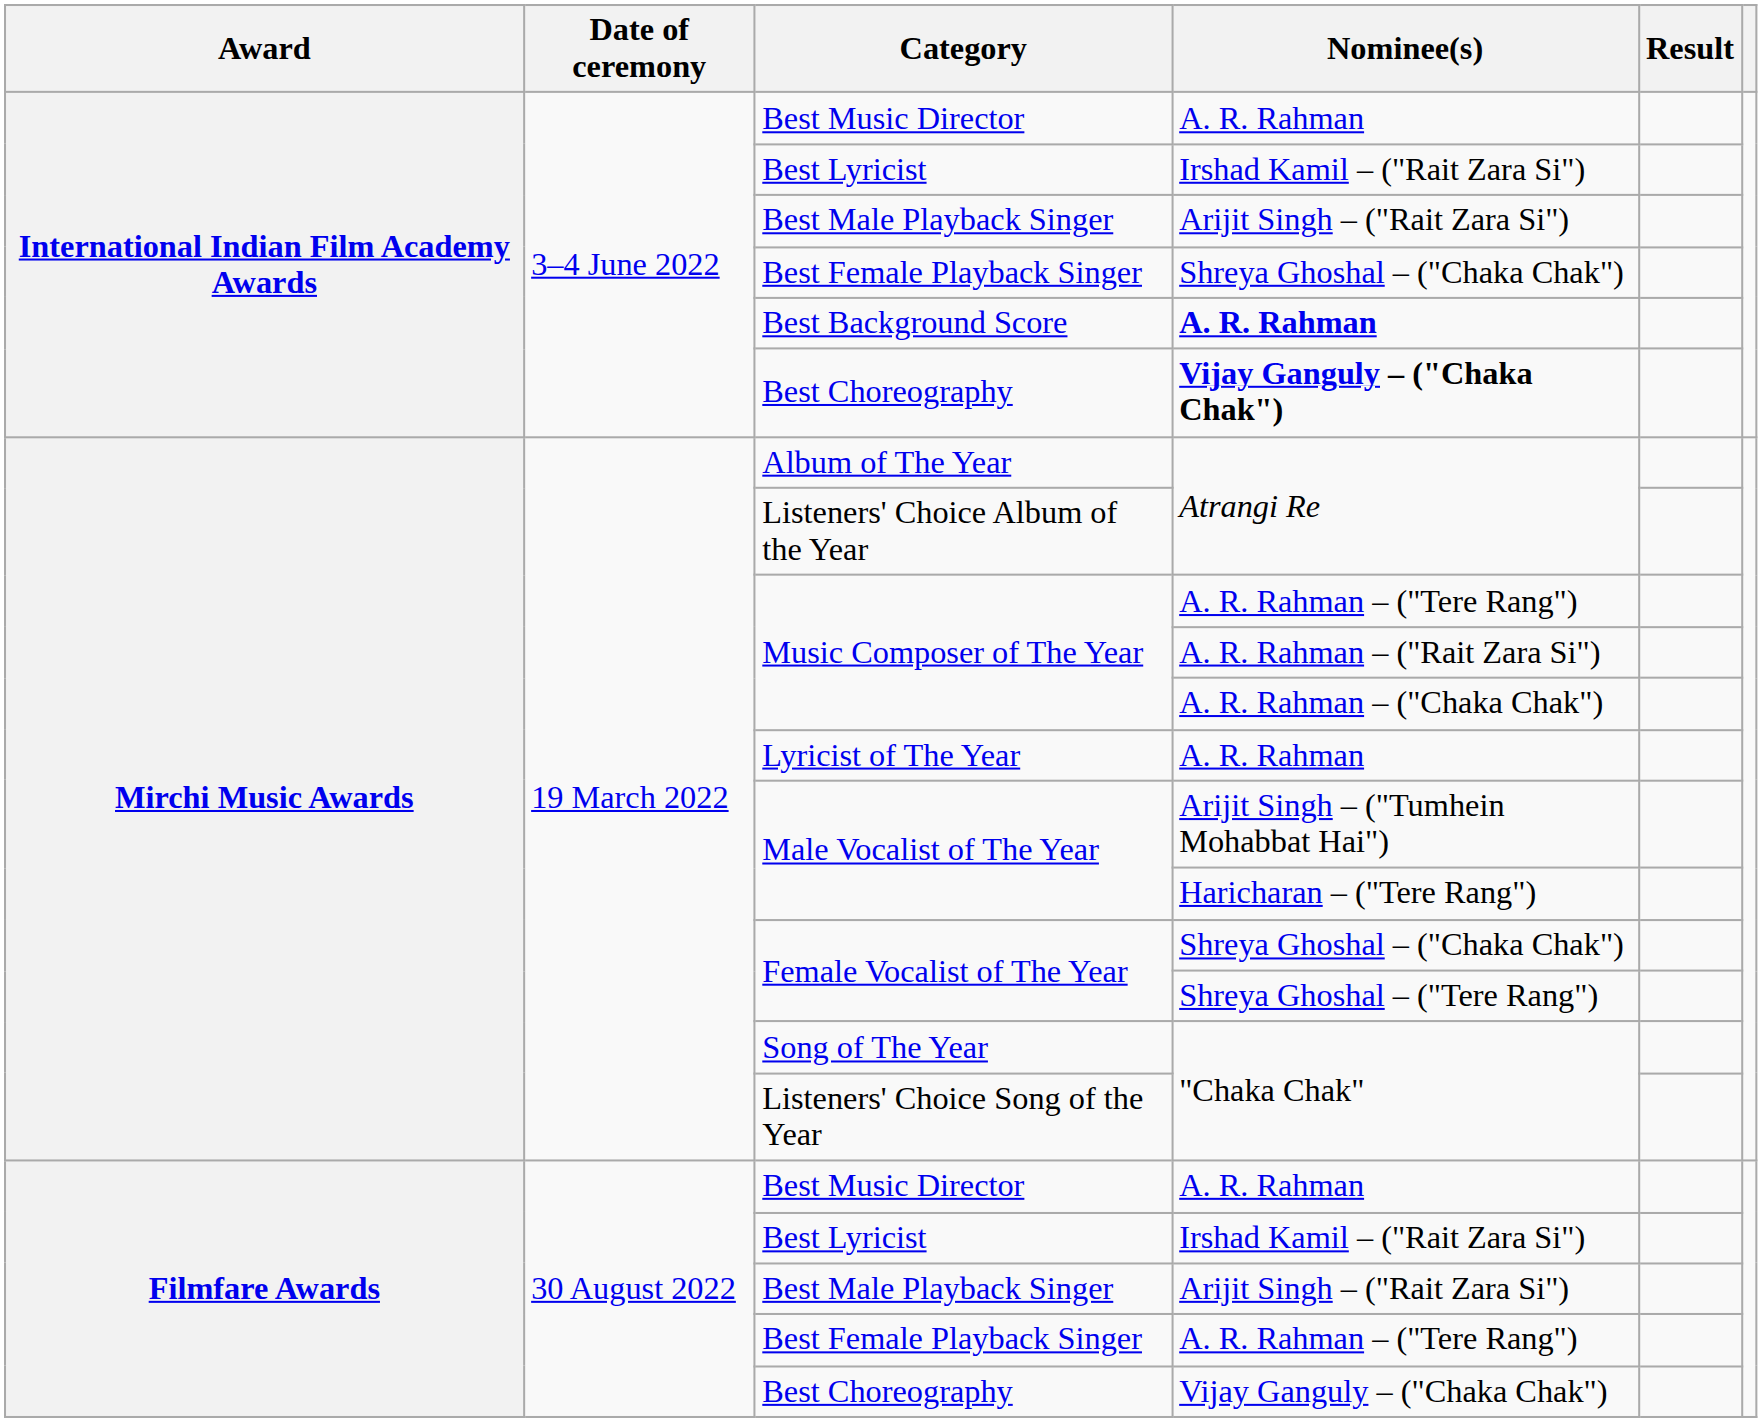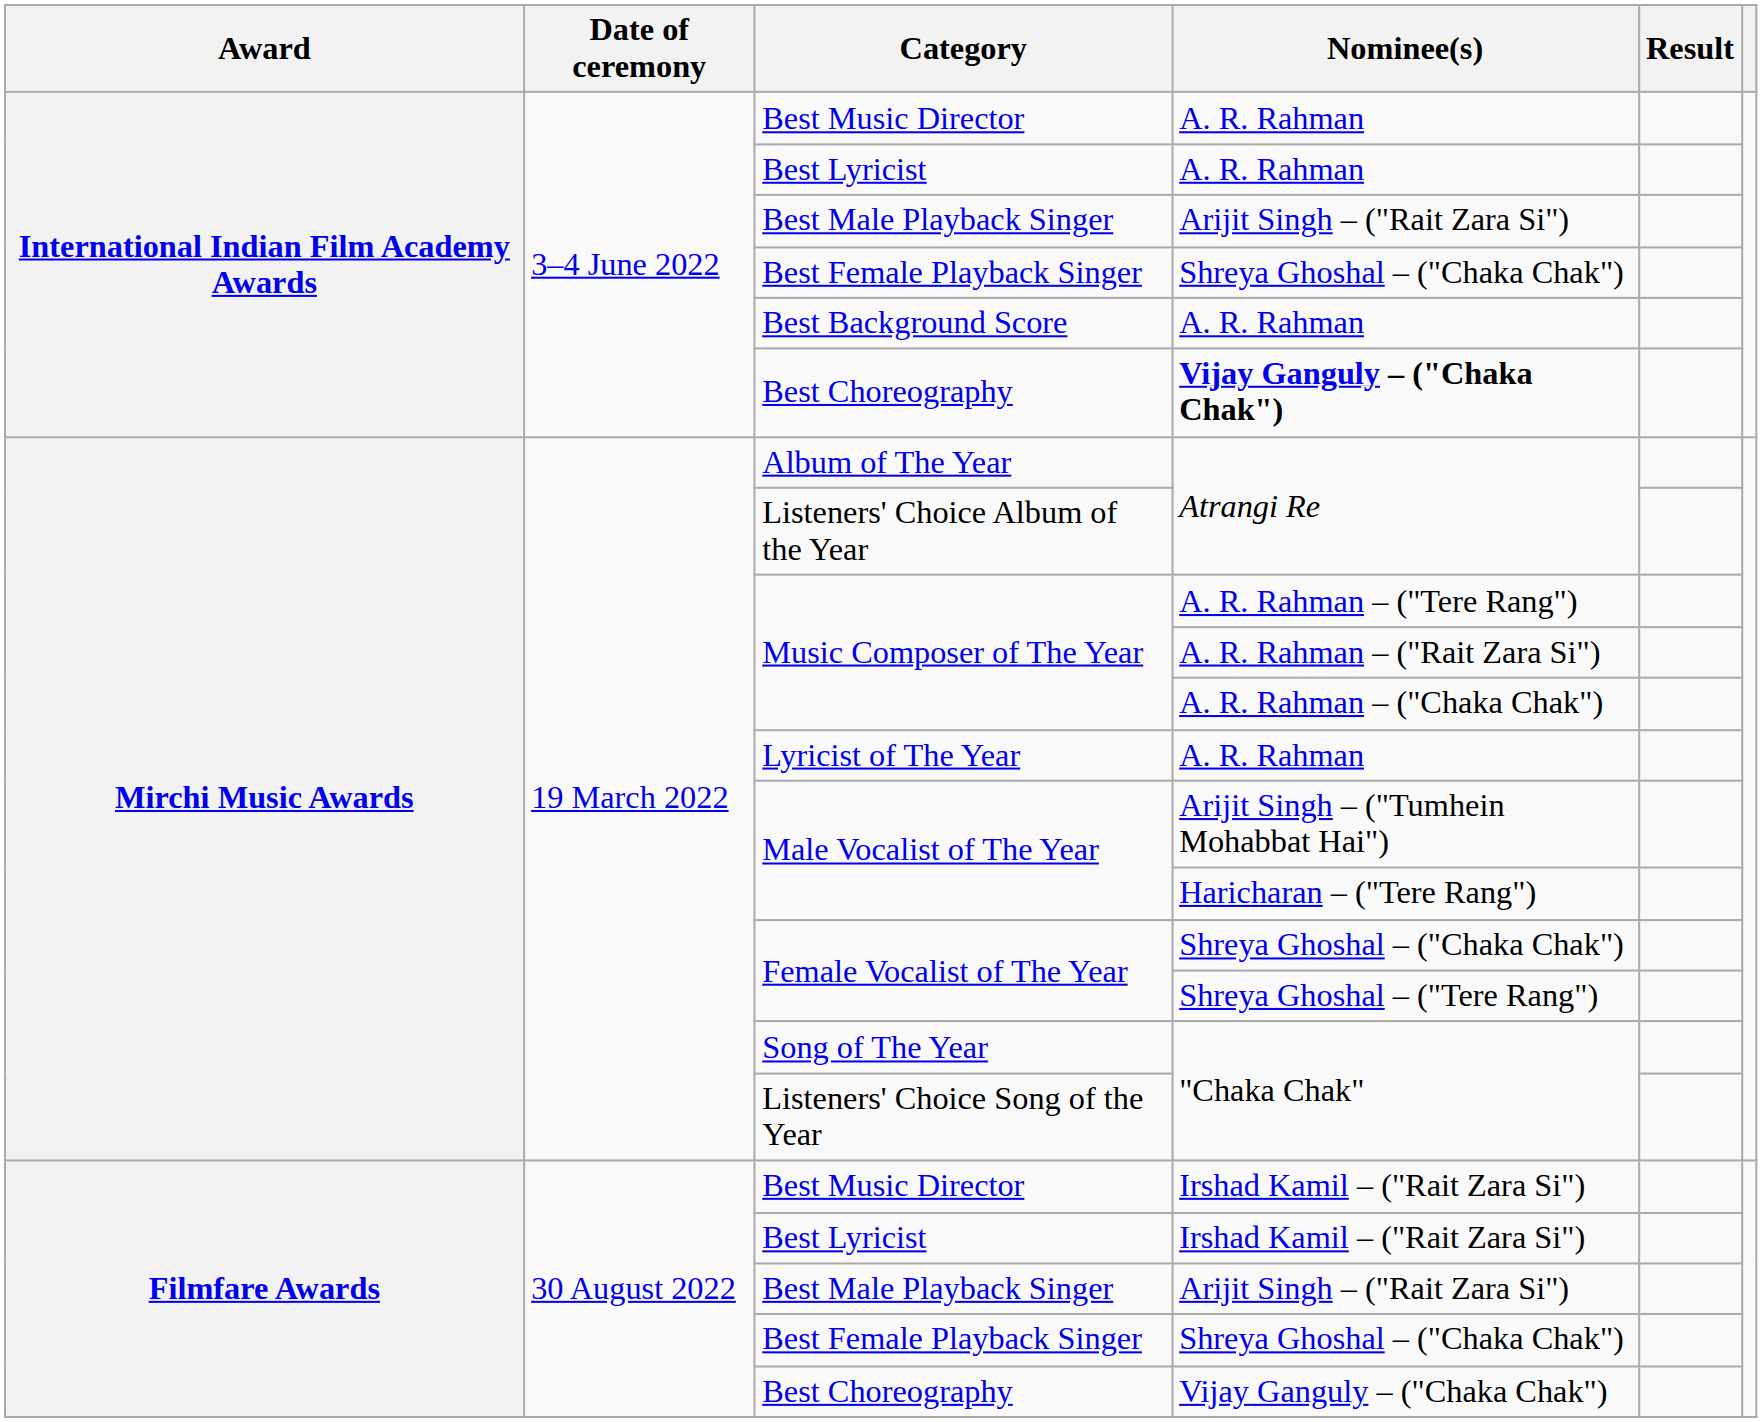International Indian Film Academy Awards / Best Lyricist | Nominee(s): Irshad Kamil – ("Rait Zara Si") -> A. R. Rahman
Best Background Score | Nominee(s): bold -> normal
Filmfare Awards / Best Music Director | Nominee(s): A. R. Rahman -> Irshad Kamil – ("Rait Zara Si")
Filmfare Awards / Best Female Playback Singer | Nominee(s): A. R. Rahman – ("Tere Rang") -> Shreya Ghoshal – ("Chaka Chak")
